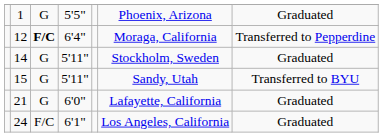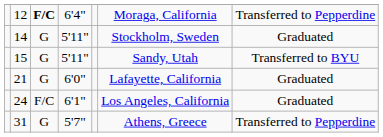- row: 1 | G | 5'5" | Phoenix, Arizona | Graduated
+ row: 31 | G | 5'7" | Athens, Greece | Transferred to Pepperdine
